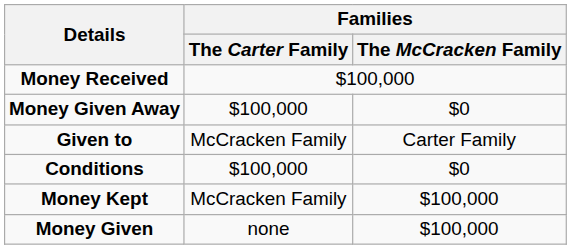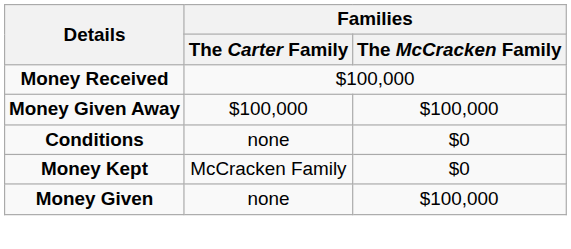Money Given Away | Families / The McCracken Family: $0 -> $100,000
- row: Given to | McCracken Family | Carter Family
Conditions | Families / The Carter Family: $100,000 -> none
Money Kept | Families / The McCracken Family: $100,000 -> $0
